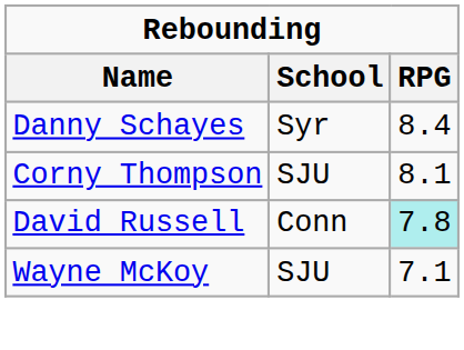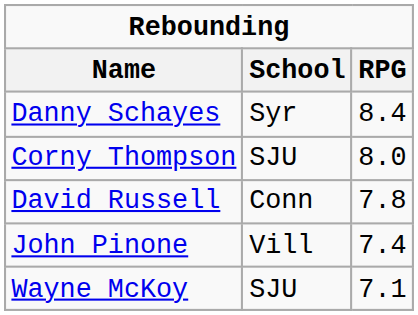Corny Thompson | RPG: 8.1 -> 8.0
David Russell | RPG: paleturquoise background -> no background
+ row: John Pinone | Vill | 7.4
